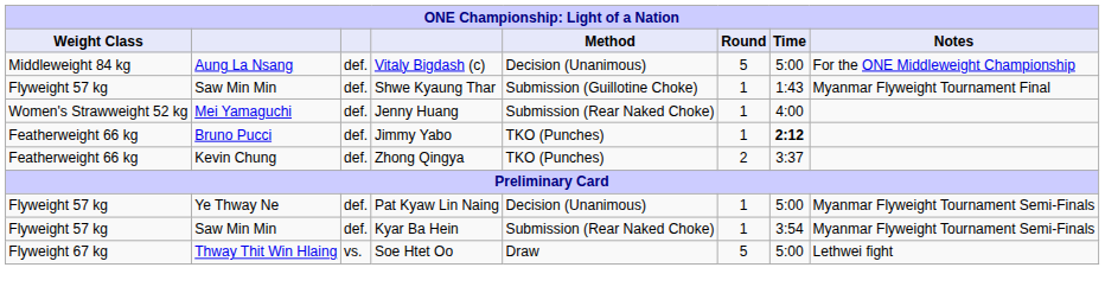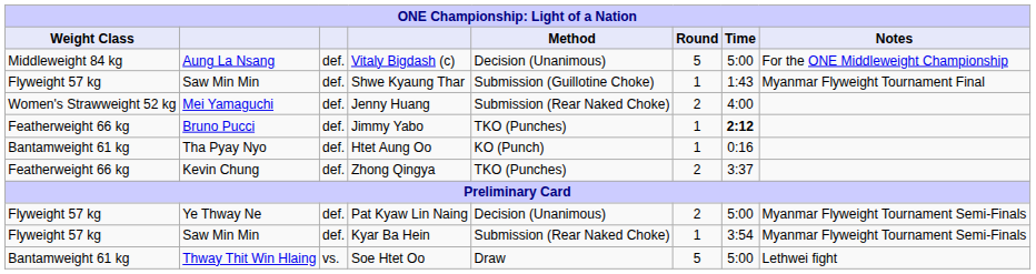Jenny Huang | Round: 1 -> 2
+ row: Bantamweight 61 kg | Tha Pyay Nyo | def. | Htet Aung Oo | KO (Punch) | 1 | 0:16
Pat Kyaw Lin Naing | Round: 1 -> 2
Soe Htet Oo | Weight Class: Flyweight 67 kg -> Bantamweight 61 kg
